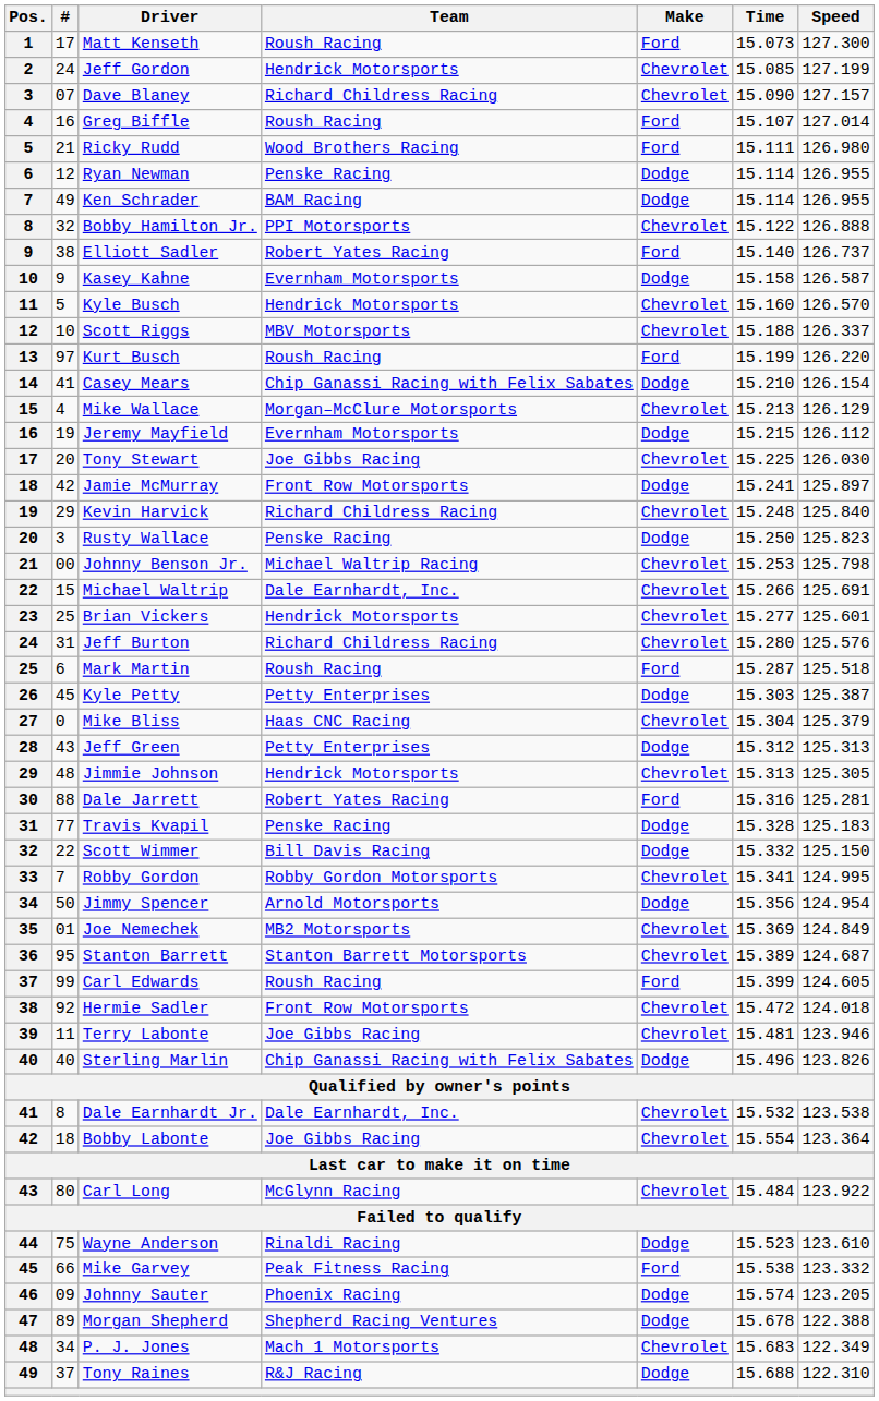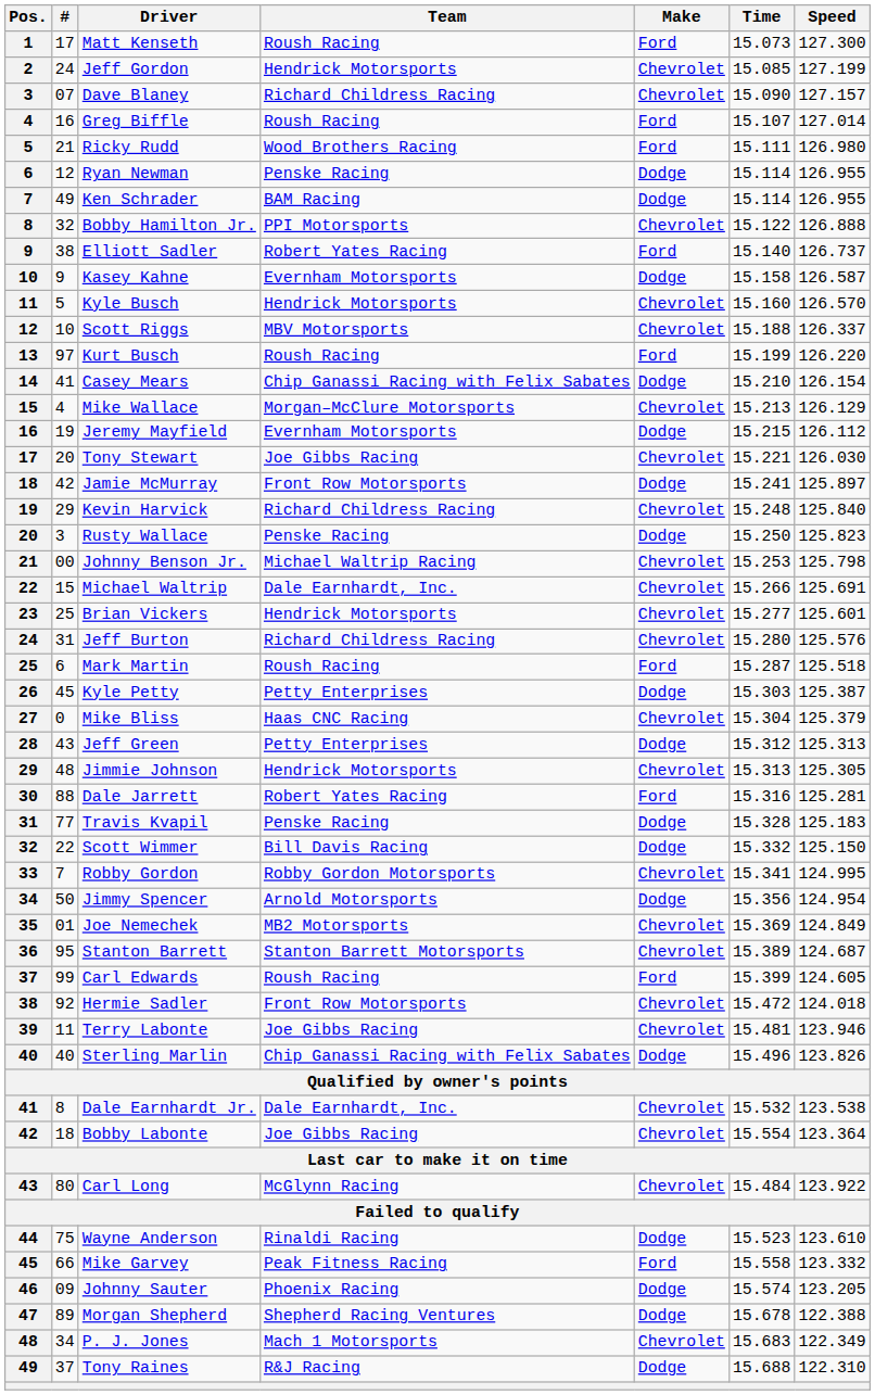Tony Stewart | Time: 15.225 -> 15.221
Mike Garvey | Time: 15.538 -> 15.558
